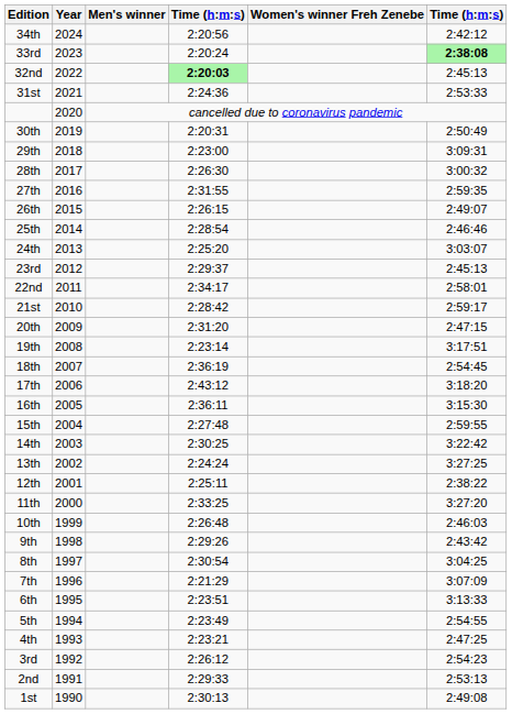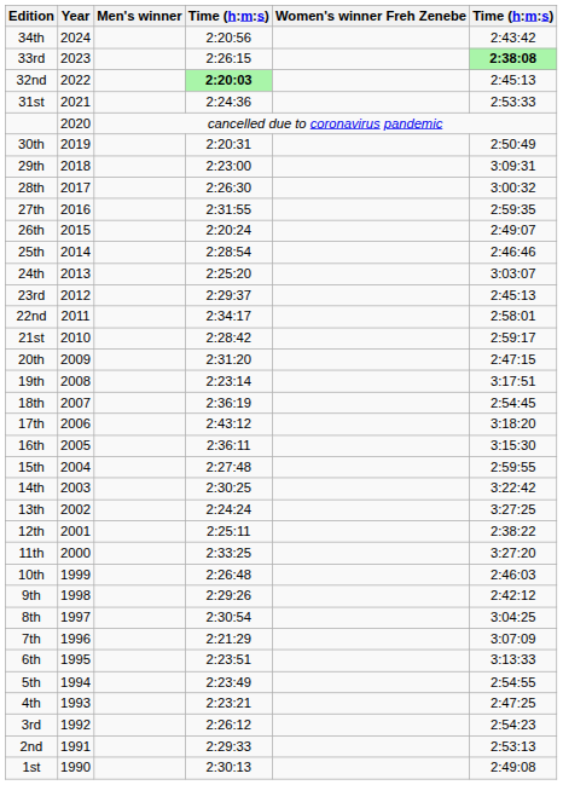34th | column 6: 2:42:12 -> 2:43:42
33rd | column 4: 2:20:24 -> 2:26:15
26th | column 4: 2:26:15 -> 2:20:24
9th | column 6: 2:43:42 -> 2:42:12
